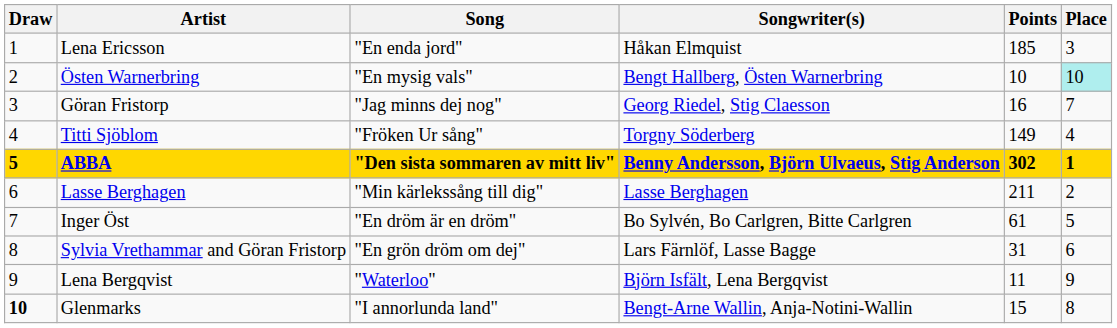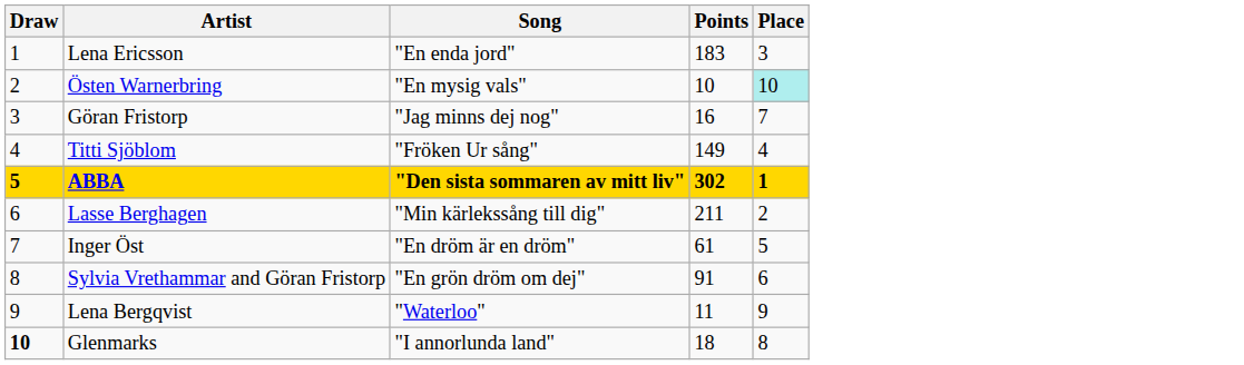- column: Songwriter(s) | Håkan Elmquist | Bengt Hallberg, Östen Warnerbring | Georg Riedel, Stig Claesson | Torgny Söderberg | Benny Andersson, Björn Ulvaeus, Stig Anderson | Lasse Berghagen | Bo Sylvén, Bo Carlgren, Bitte Carlgren | Lars Färnlöf, Lasse Bagge | Björn Isfält, Lena Bergqvist | Bengt-Arne Wallin, Anja-Notini-Wallin
Lena Ericsson | Points: 185 -> 183
Sylvia Vrethammar and Göran Fristorp | Points: 31 -> 91
Glenmarks | Points: 15 -> 18
